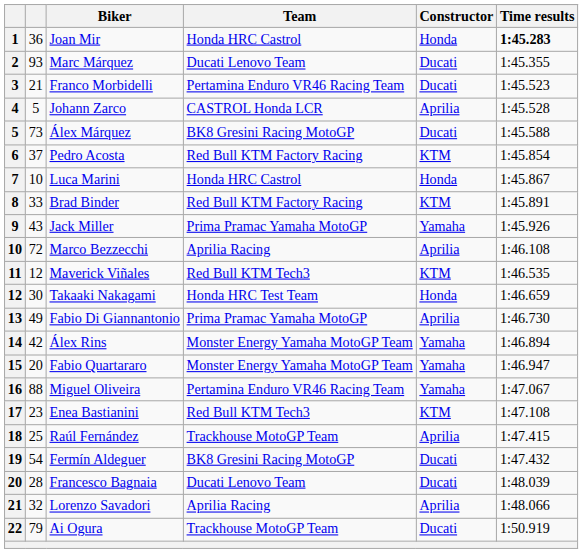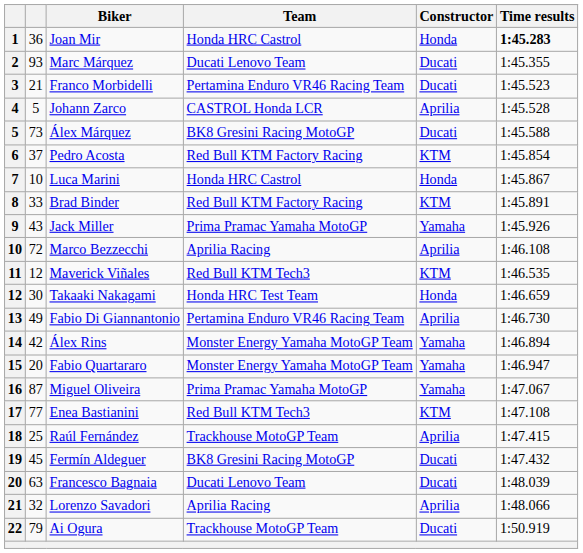Fabio Di Giannantonio | Team: Prima Pramac Yamaha MotoGP -> Pertamina Enduro VR46 Racing Team
Miguel Oliveira | column 2: 88 -> 87
Miguel Oliveira | Team: Pertamina Enduro VR46 Racing Team -> Prima Pramac Yamaha MotoGP
Enea Bastianini | column 2: 23 -> 77
Fermín Aldeguer | column 2: 54 -> 45
Francesco Bagnaia | column 2: 28 -> 63
